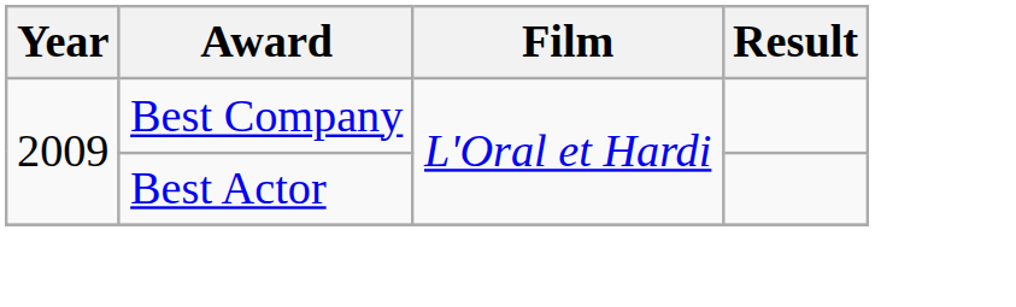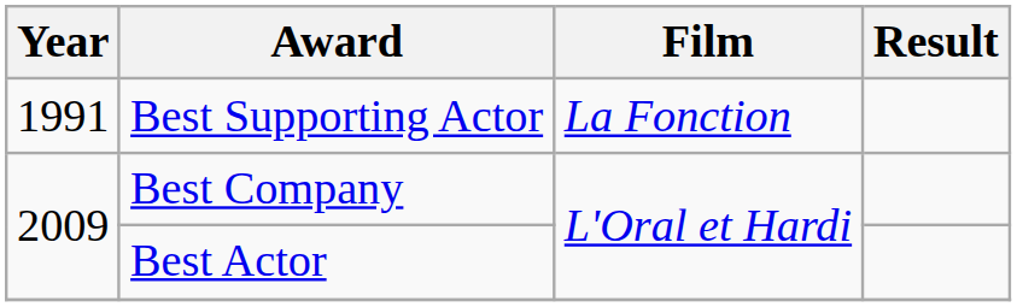+ row: 1991 | Best Supporting Actor | La Fonction
